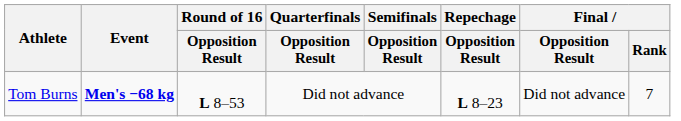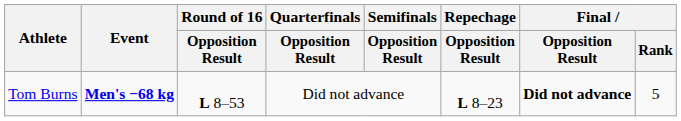Tom Burns | Final / Opposition Result: normal -> bold
Tom Burns | Final / Rank: 7 -> 5
